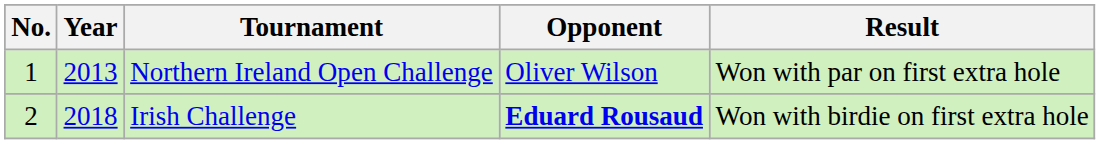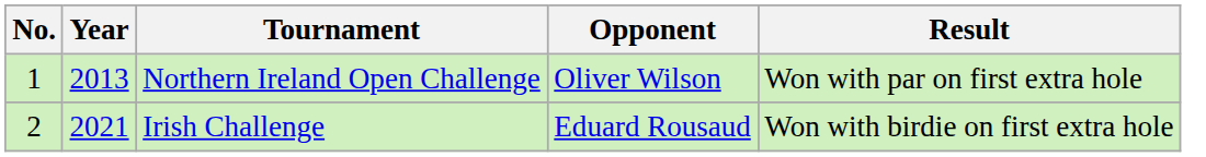Irish Challenge | Year: 2018 -> 2021
Irish Challenge | Opponent: bold -> normal
